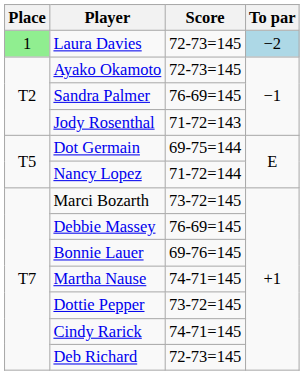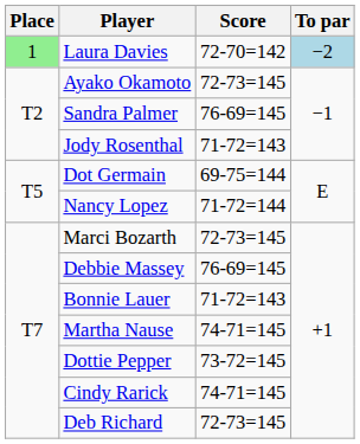Laura Davies | Score: 72-73=145 -> 72-70=142
Marci Bozarth | Score: 73-72=145 -> 72-73=145
Bonnie Lauer | Score: 69-76=145 -> 71-72=143
